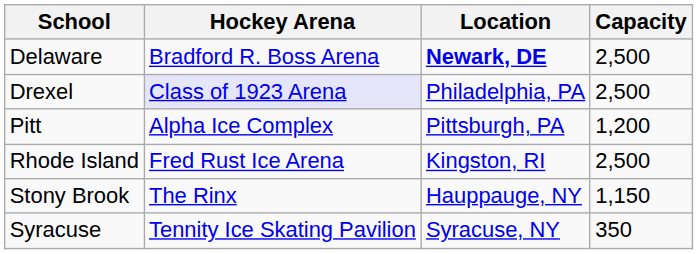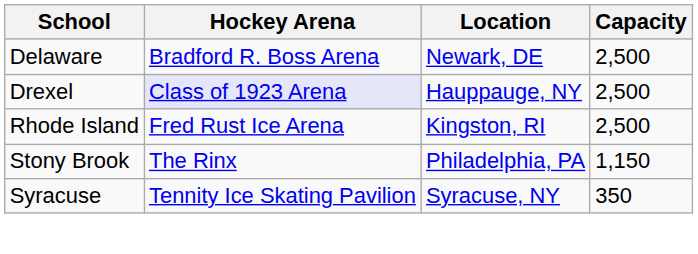Delaware | Location: bold -> normal
Drexel | Location: Philadelphia, PA -> Hauppauge, NY
- row: Pitt | Alpha Ice Complex | Pittsburgh, PA | 1,200
Stony Brook | Location: Hauppauge, NY -> Philadelphia, PA
